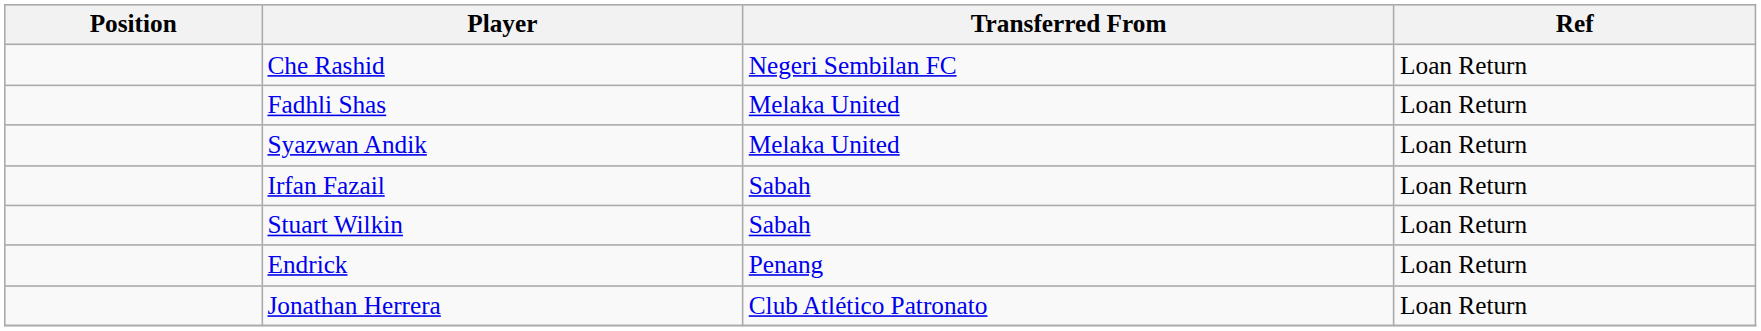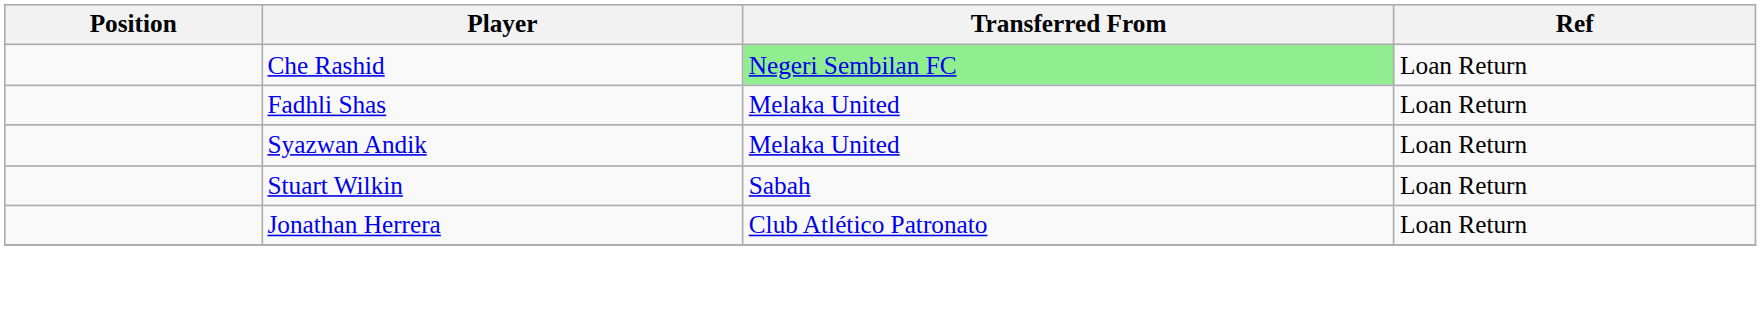Che Rashid | Transferred From: no background -> lightgreen background
- row: Irfan Fazail | Sabah | Loan Return
- row: Endrick | Penang | Loan Return
